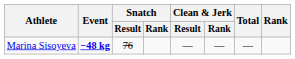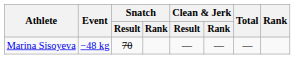Marina Sisoyeva | Event: bold -> normal
Marina Sisoyeva | Snatch / Result: 76 -> 70
